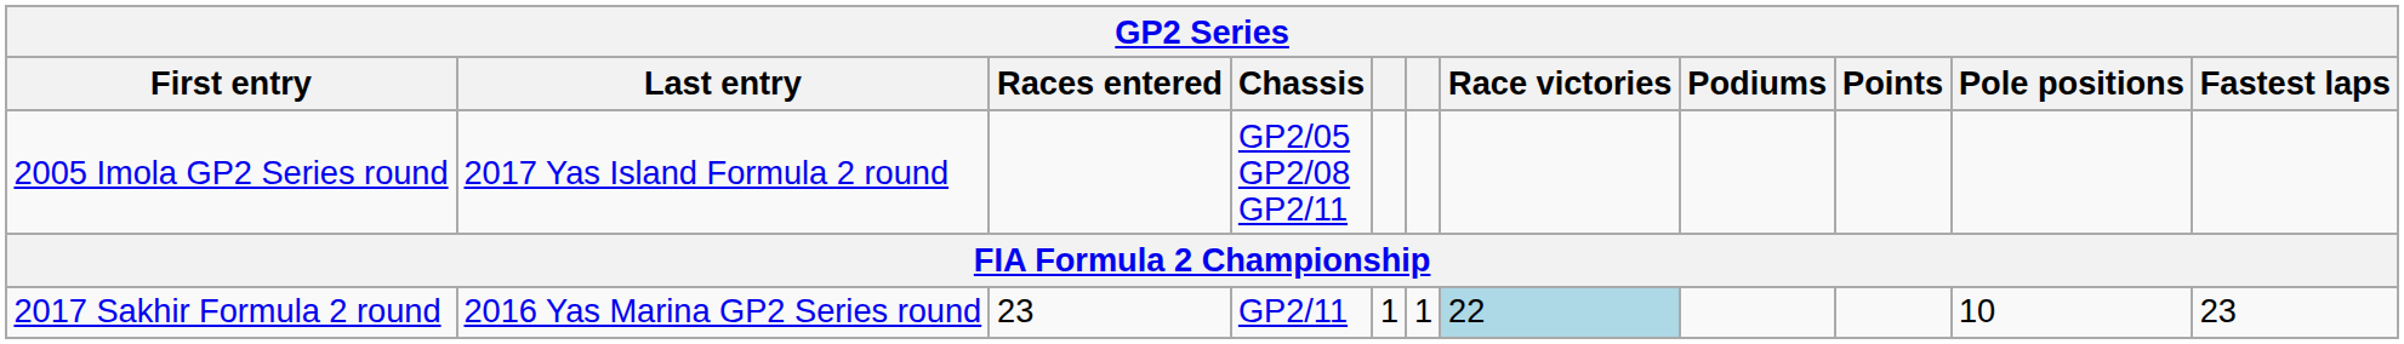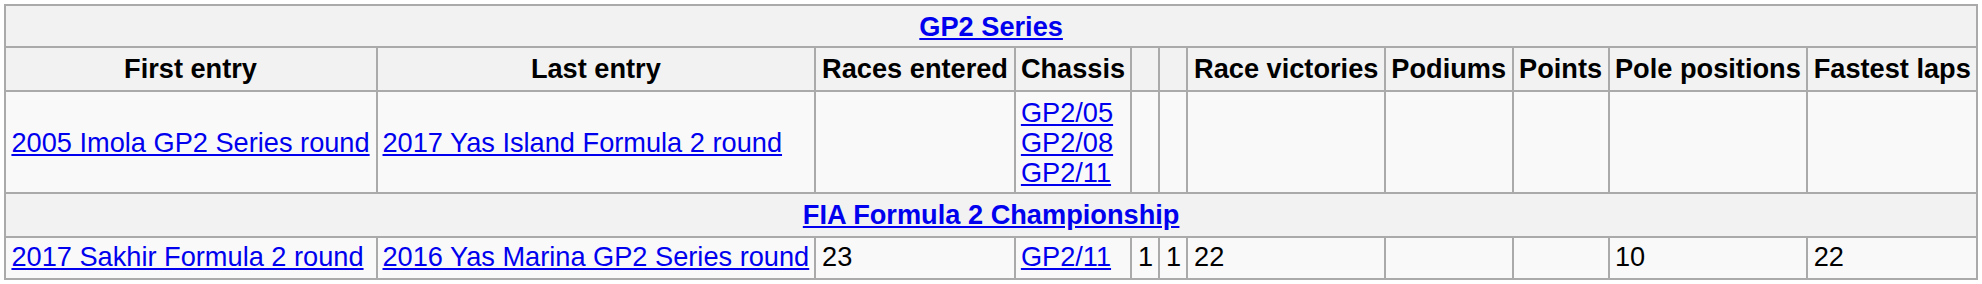2017 Sakhir Formula 2 round | Race victories: lightblue background -> no background
2017 Sakhir Formula 2 round | Fastest laps: 23 -> 22
